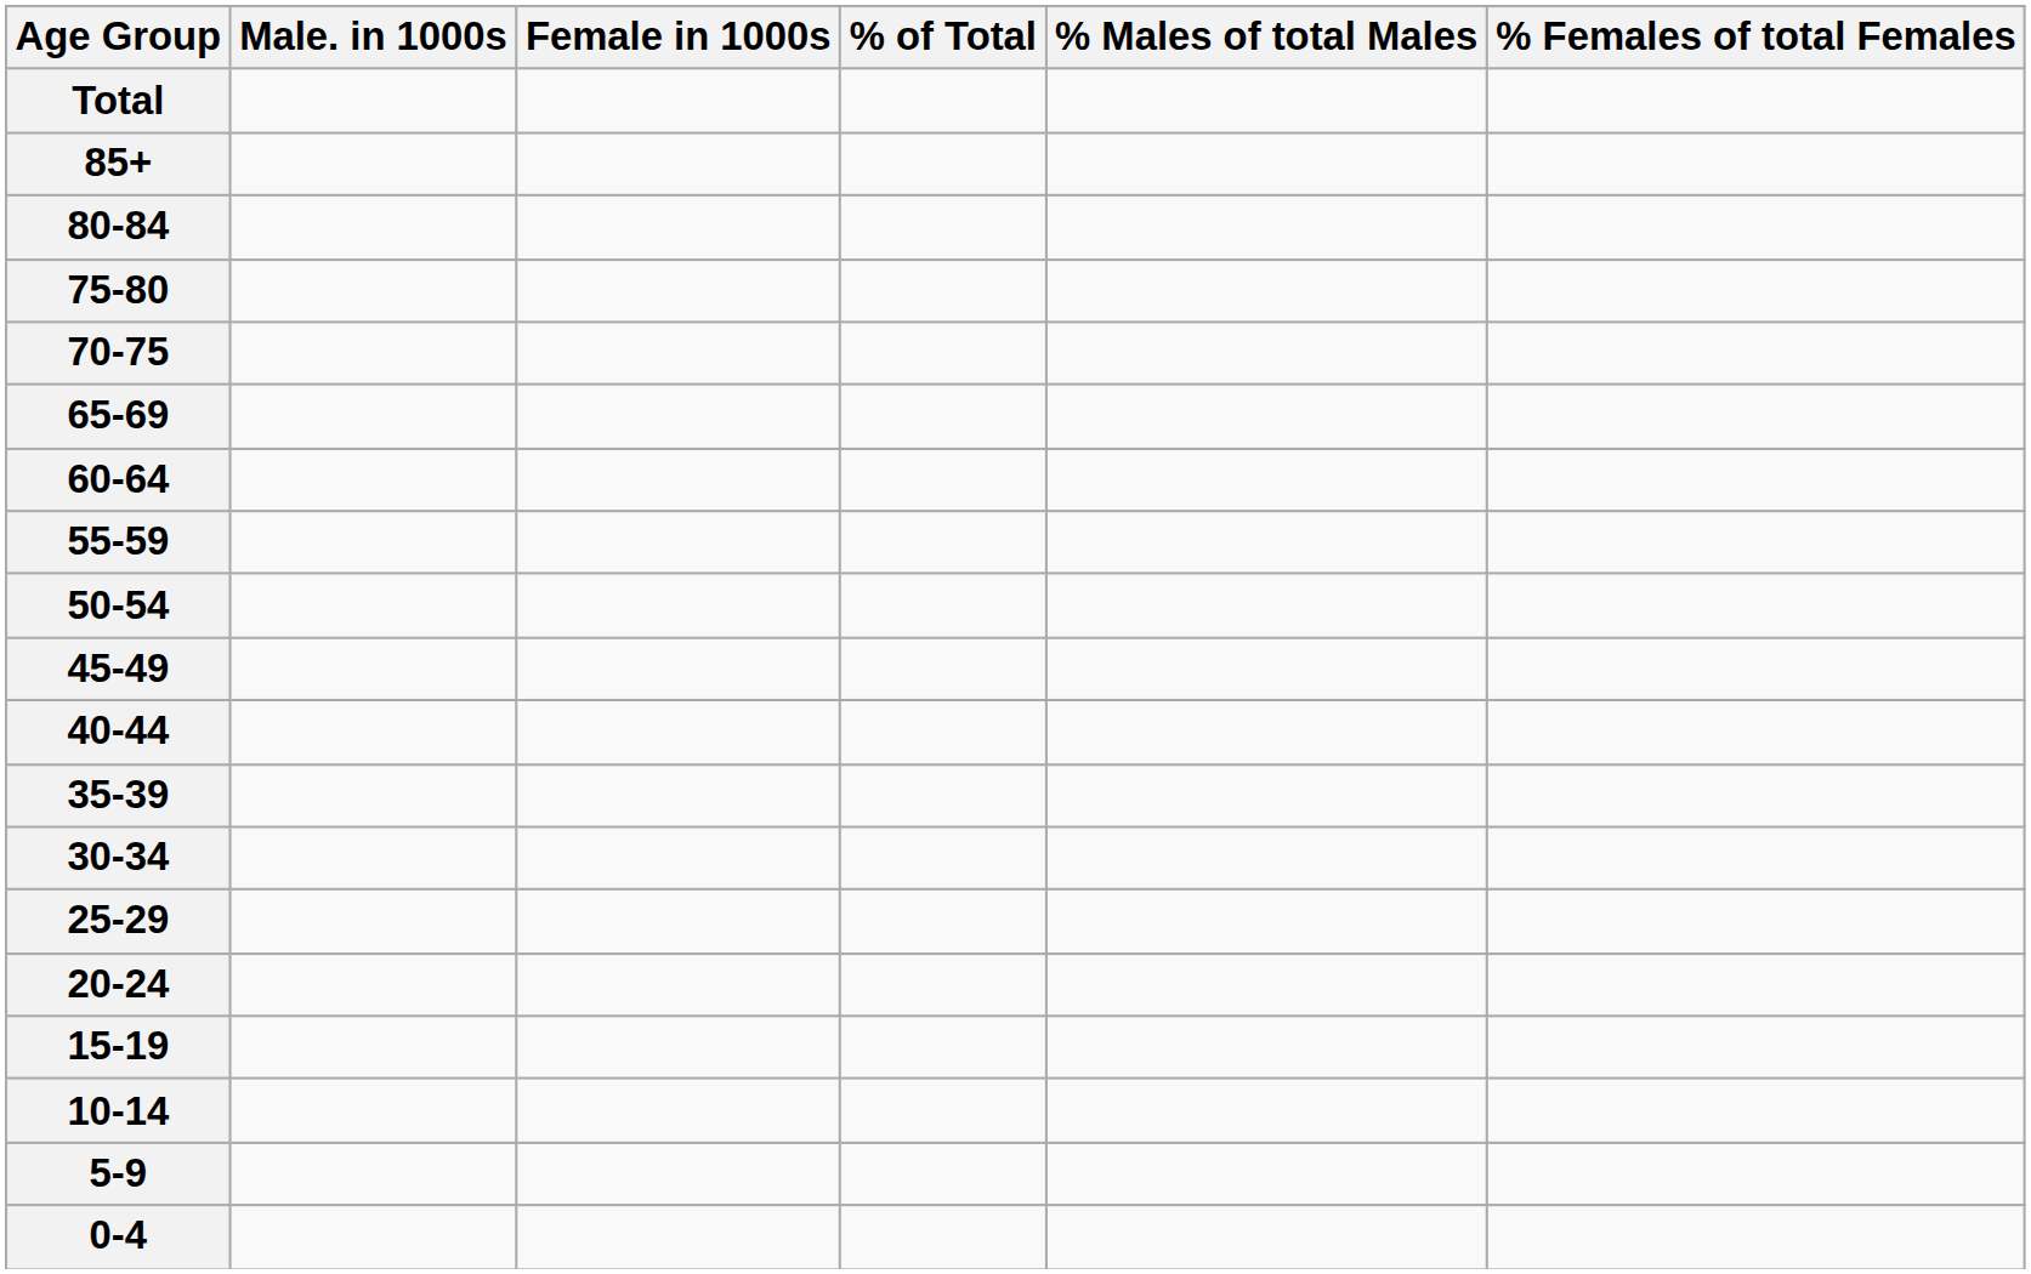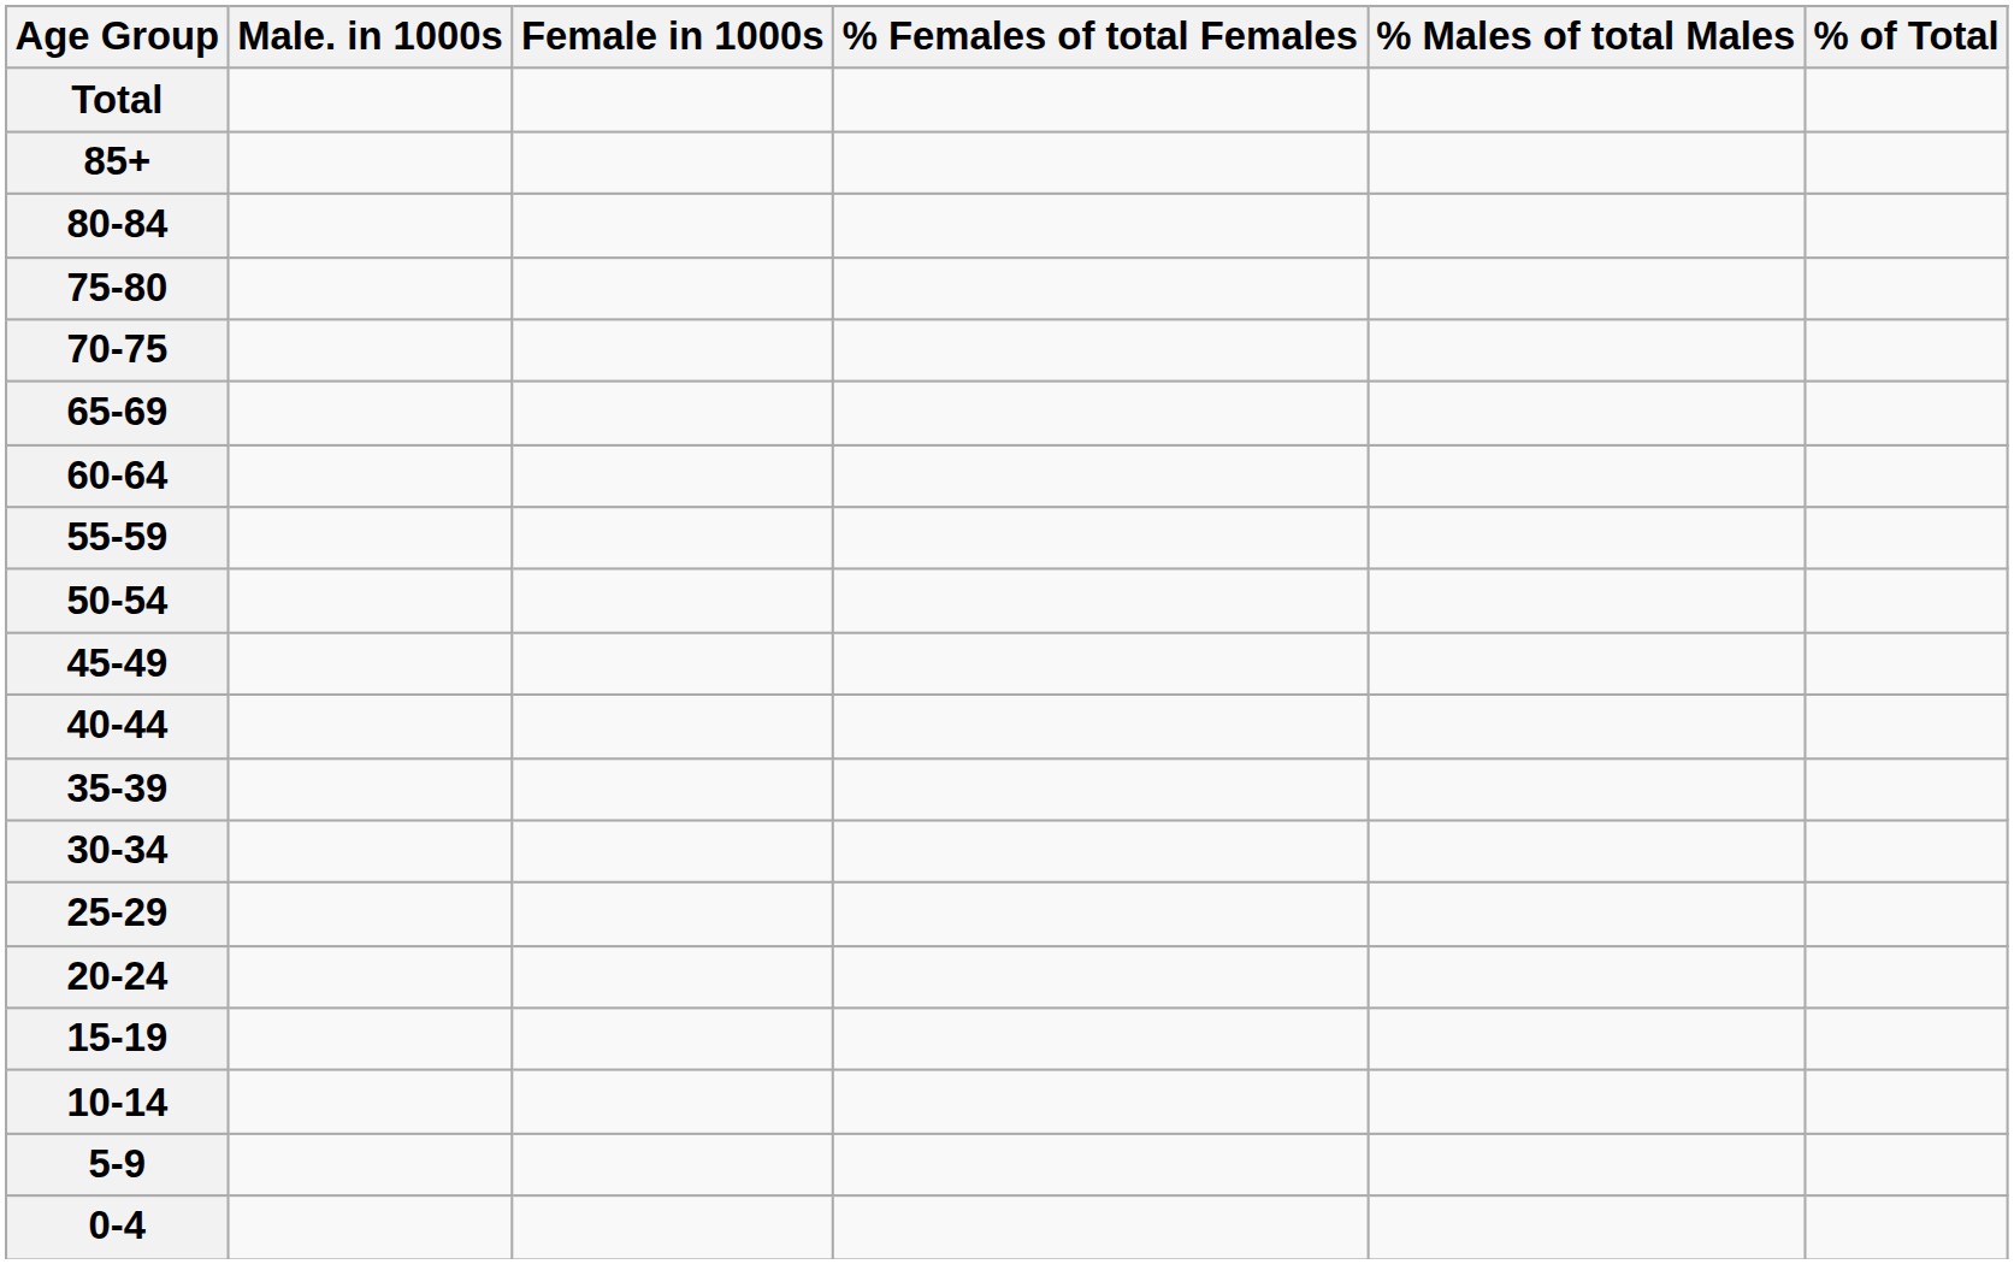columns swapped: % of Total <-> % Females of total Females
